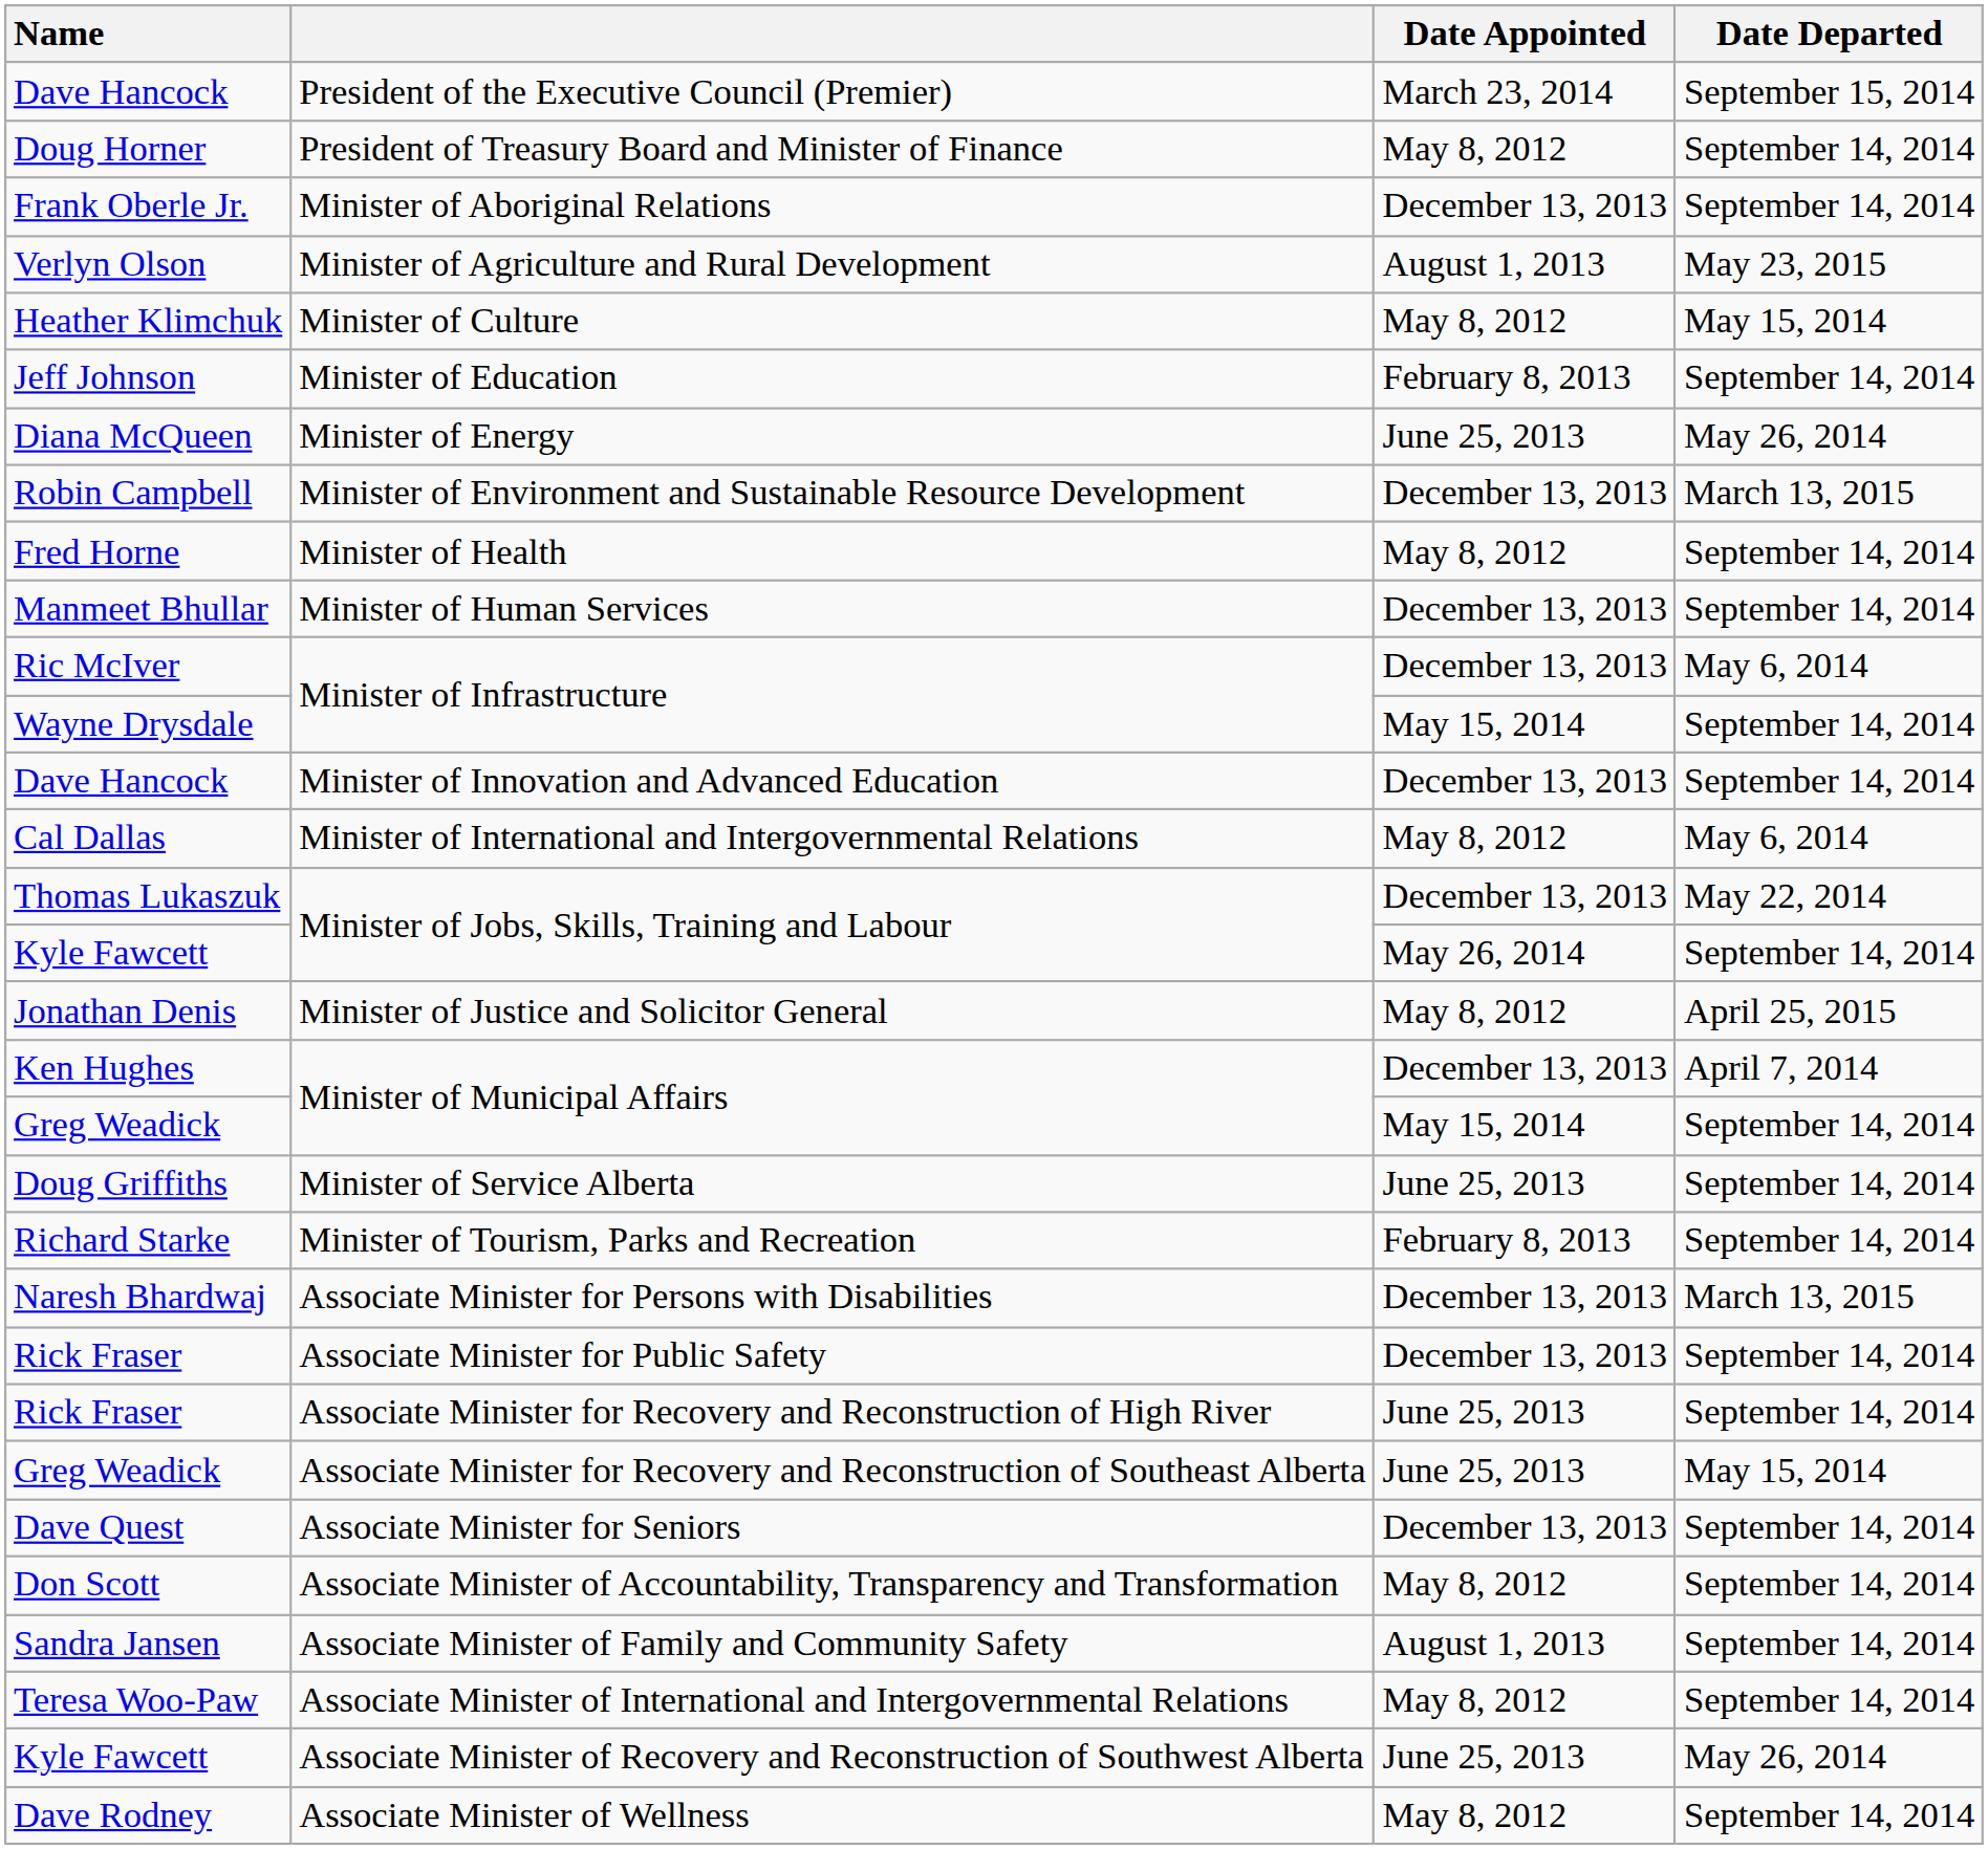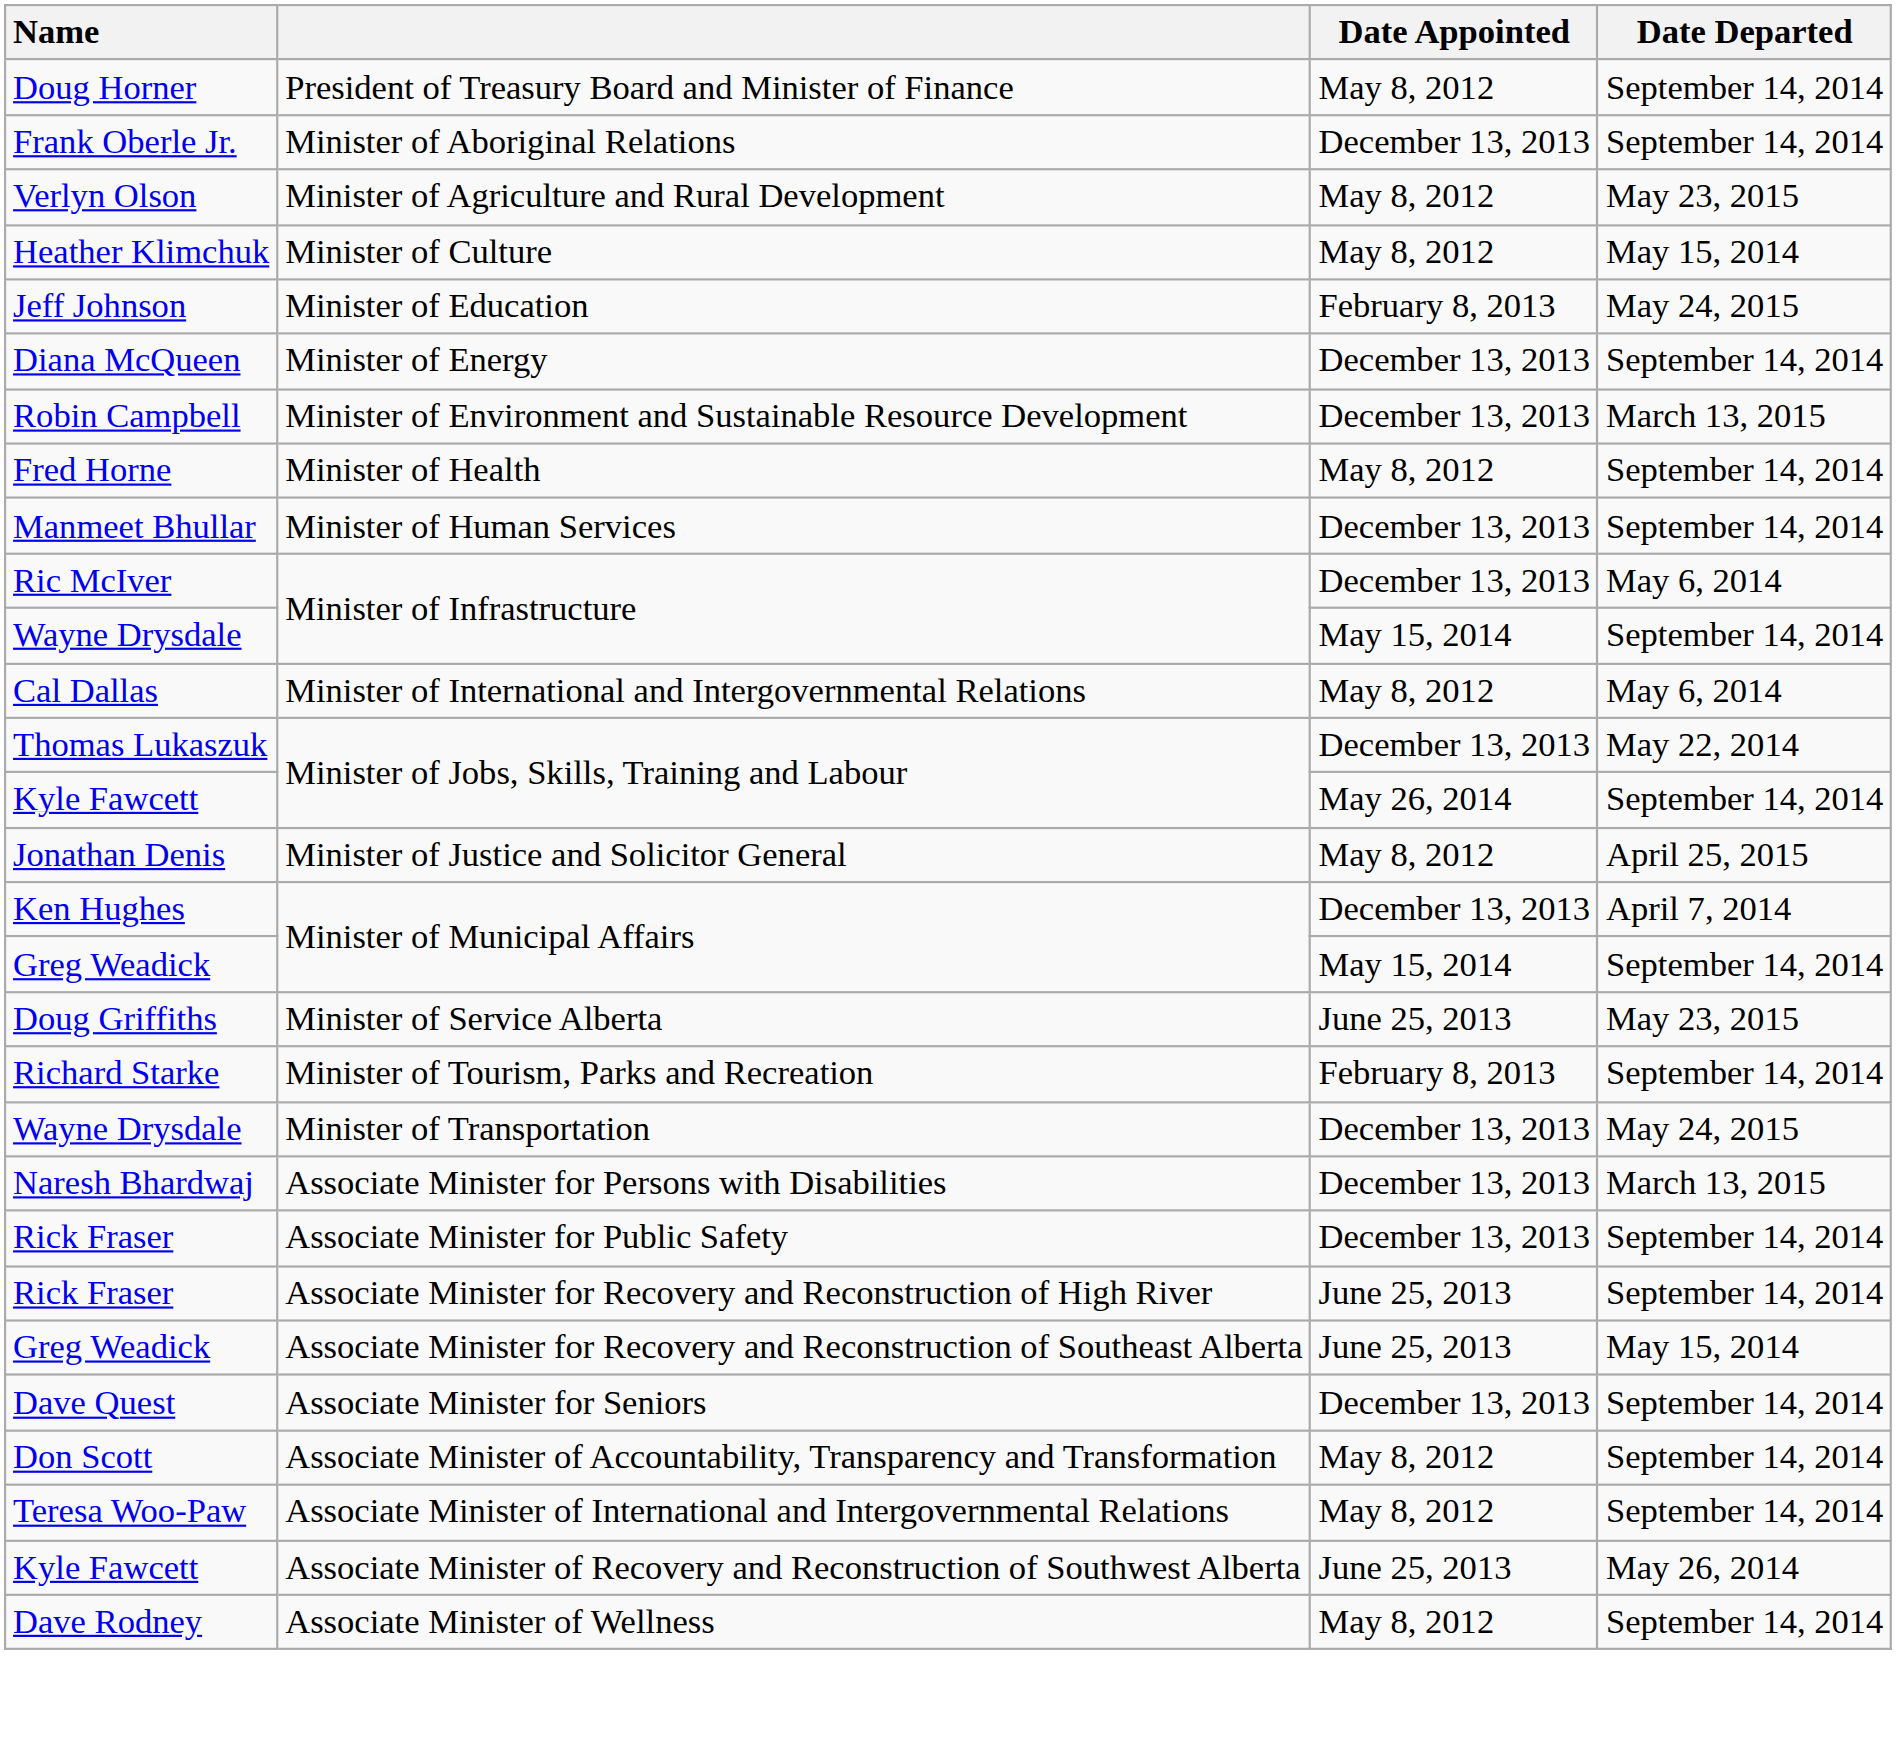- row: Dave Hancock | President of the Executive Council (Premier) | March 23, 2014 | September 15, 2014
Minister of Agriculture and Rural Development | Date Appointed: August 1, 2013 -> May 8, 2012
Minister of Education | Date Departed: September 14, 2014 -> May 24, 2015
Minister of Energy | Date Appointed: June 25, 2013 -> December 13, 2013
Minister of Energy | Date Departed: May 26, 2014 -> September 14, 2014
- row: Dave Hancock | Minister of Innovation and Advanced Education | December 13, 2013 | September 14, 2014
Minister of Service Alberta | Date Departed: September 14, 2014 -> May 23, 2015
+ row: Wayne Drysdale | Minister of Transportation | December 13, 2013 | May 24, 2015
- row: Sandra Jansen | Associate Minister of Family and Community Safety | August 1, 2013 | September 14, 2014
